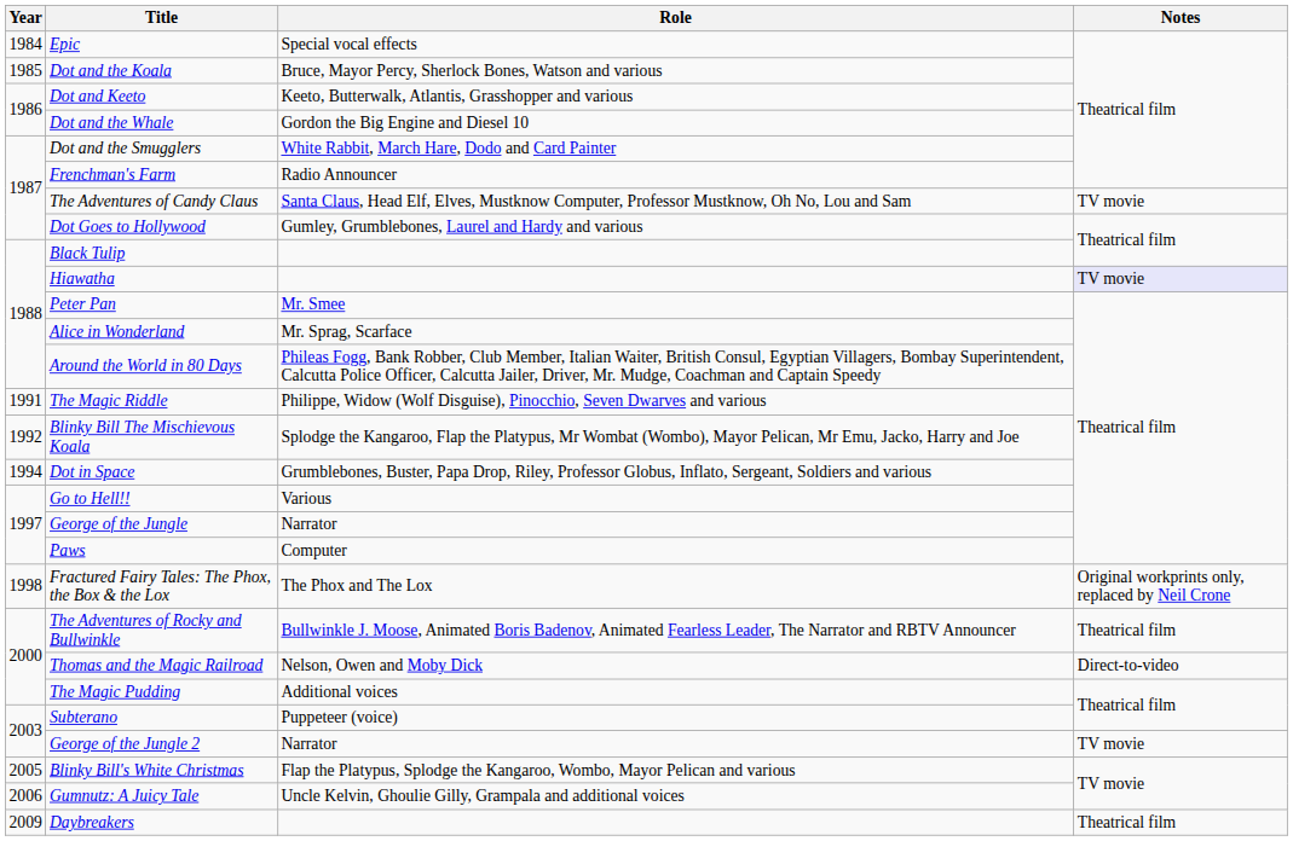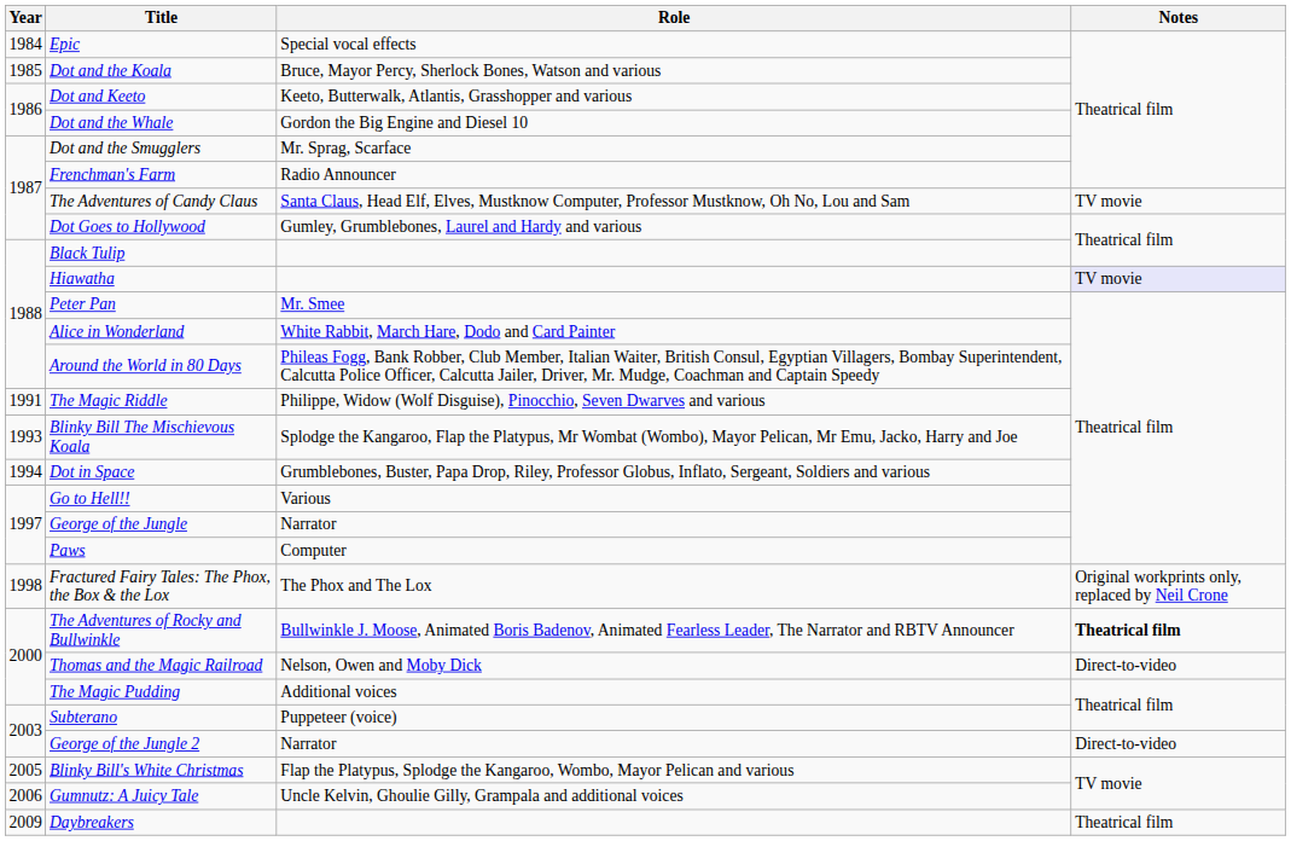Dot and the Smugglers | Role: White Rabbit, March Hare, Dodo and Card Painter -> Mr. Sprag, Scarface
Alice in Wonderland | Role: Mr. Sprag, Scarface -> White Rabbit, March Hare, Dodo and Card Painter
Blinky Bill The Mischievous Koala | Year: 1992 -> 1993
The Adventures of Rocky and Bullwinkle | Notes: normal -> bold
George of the Jungle 2 | Notes: TV movie -> Direct-to-video
